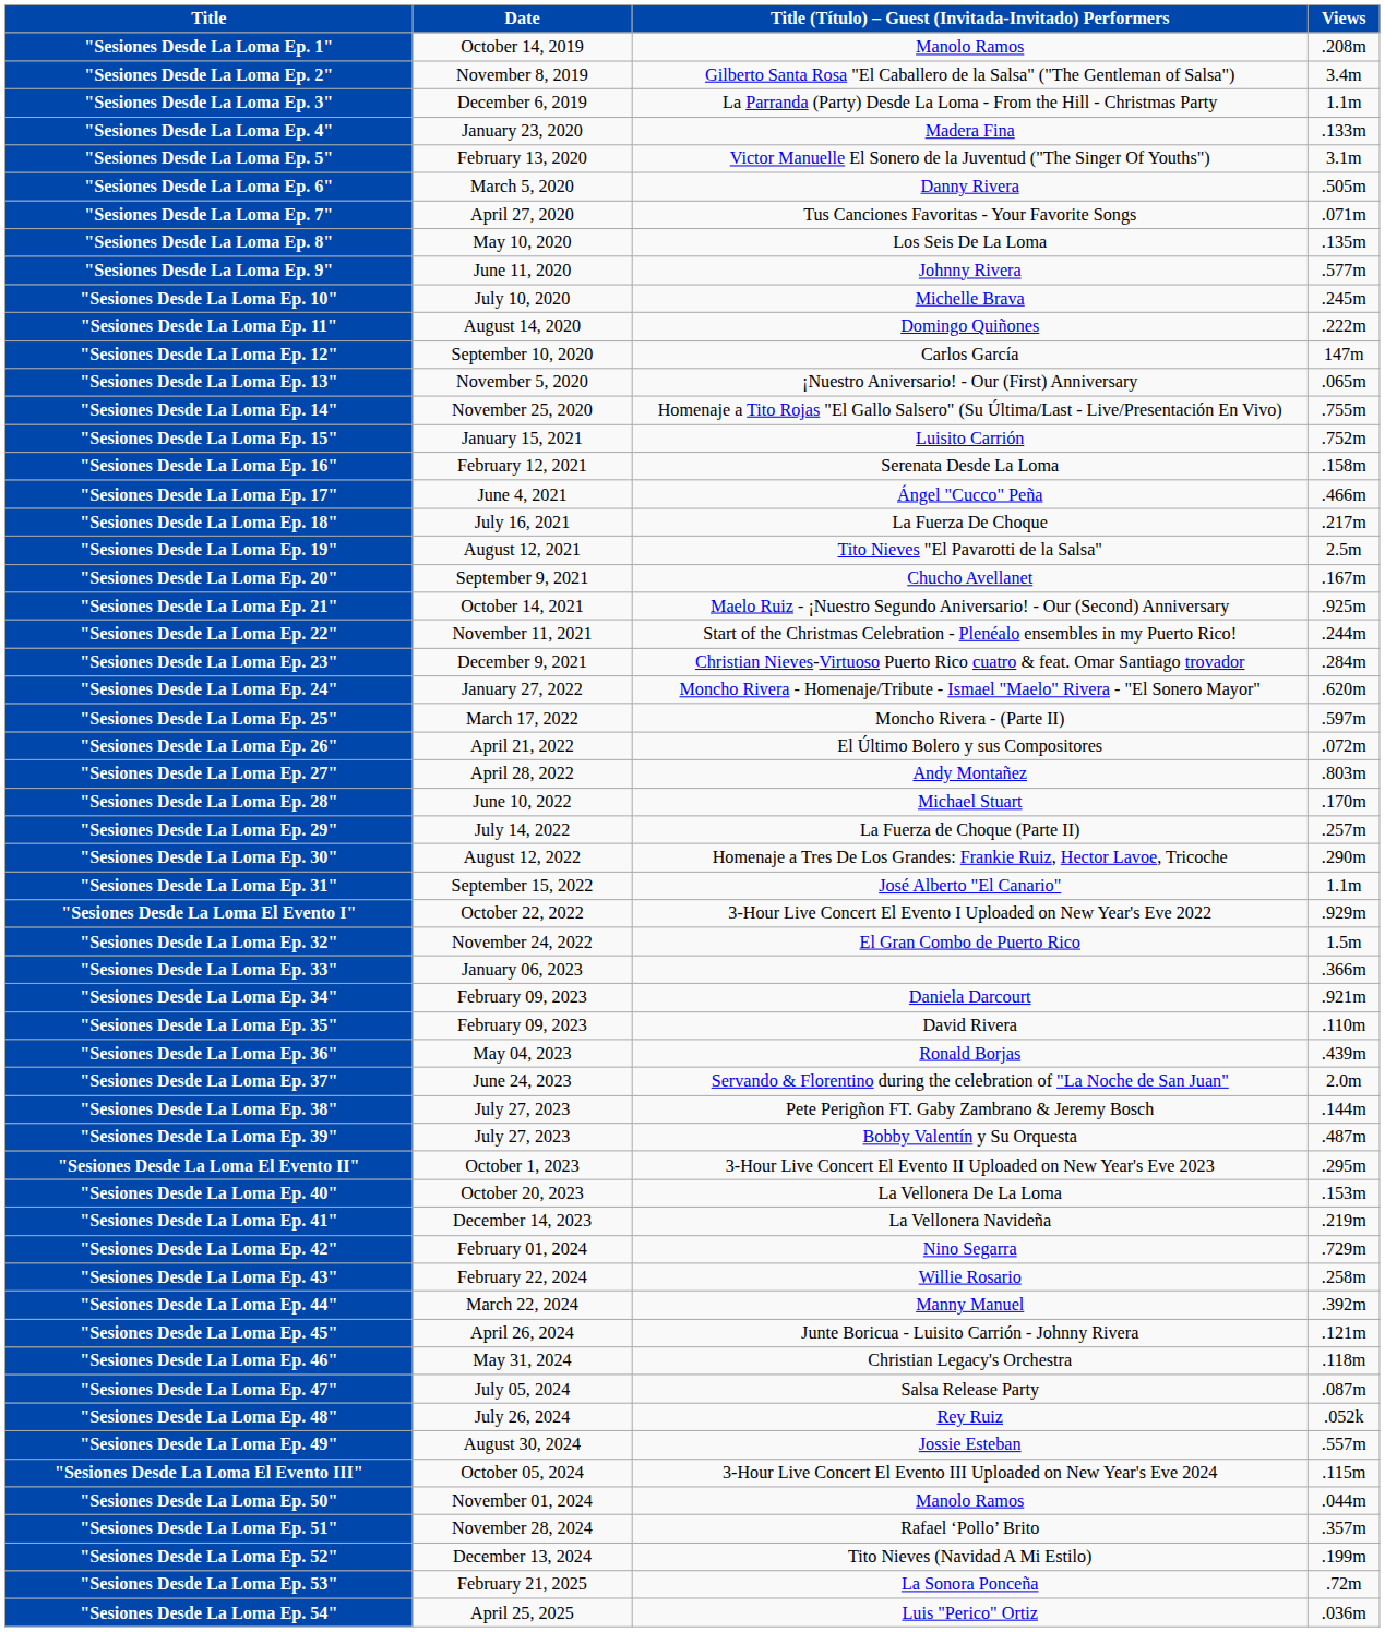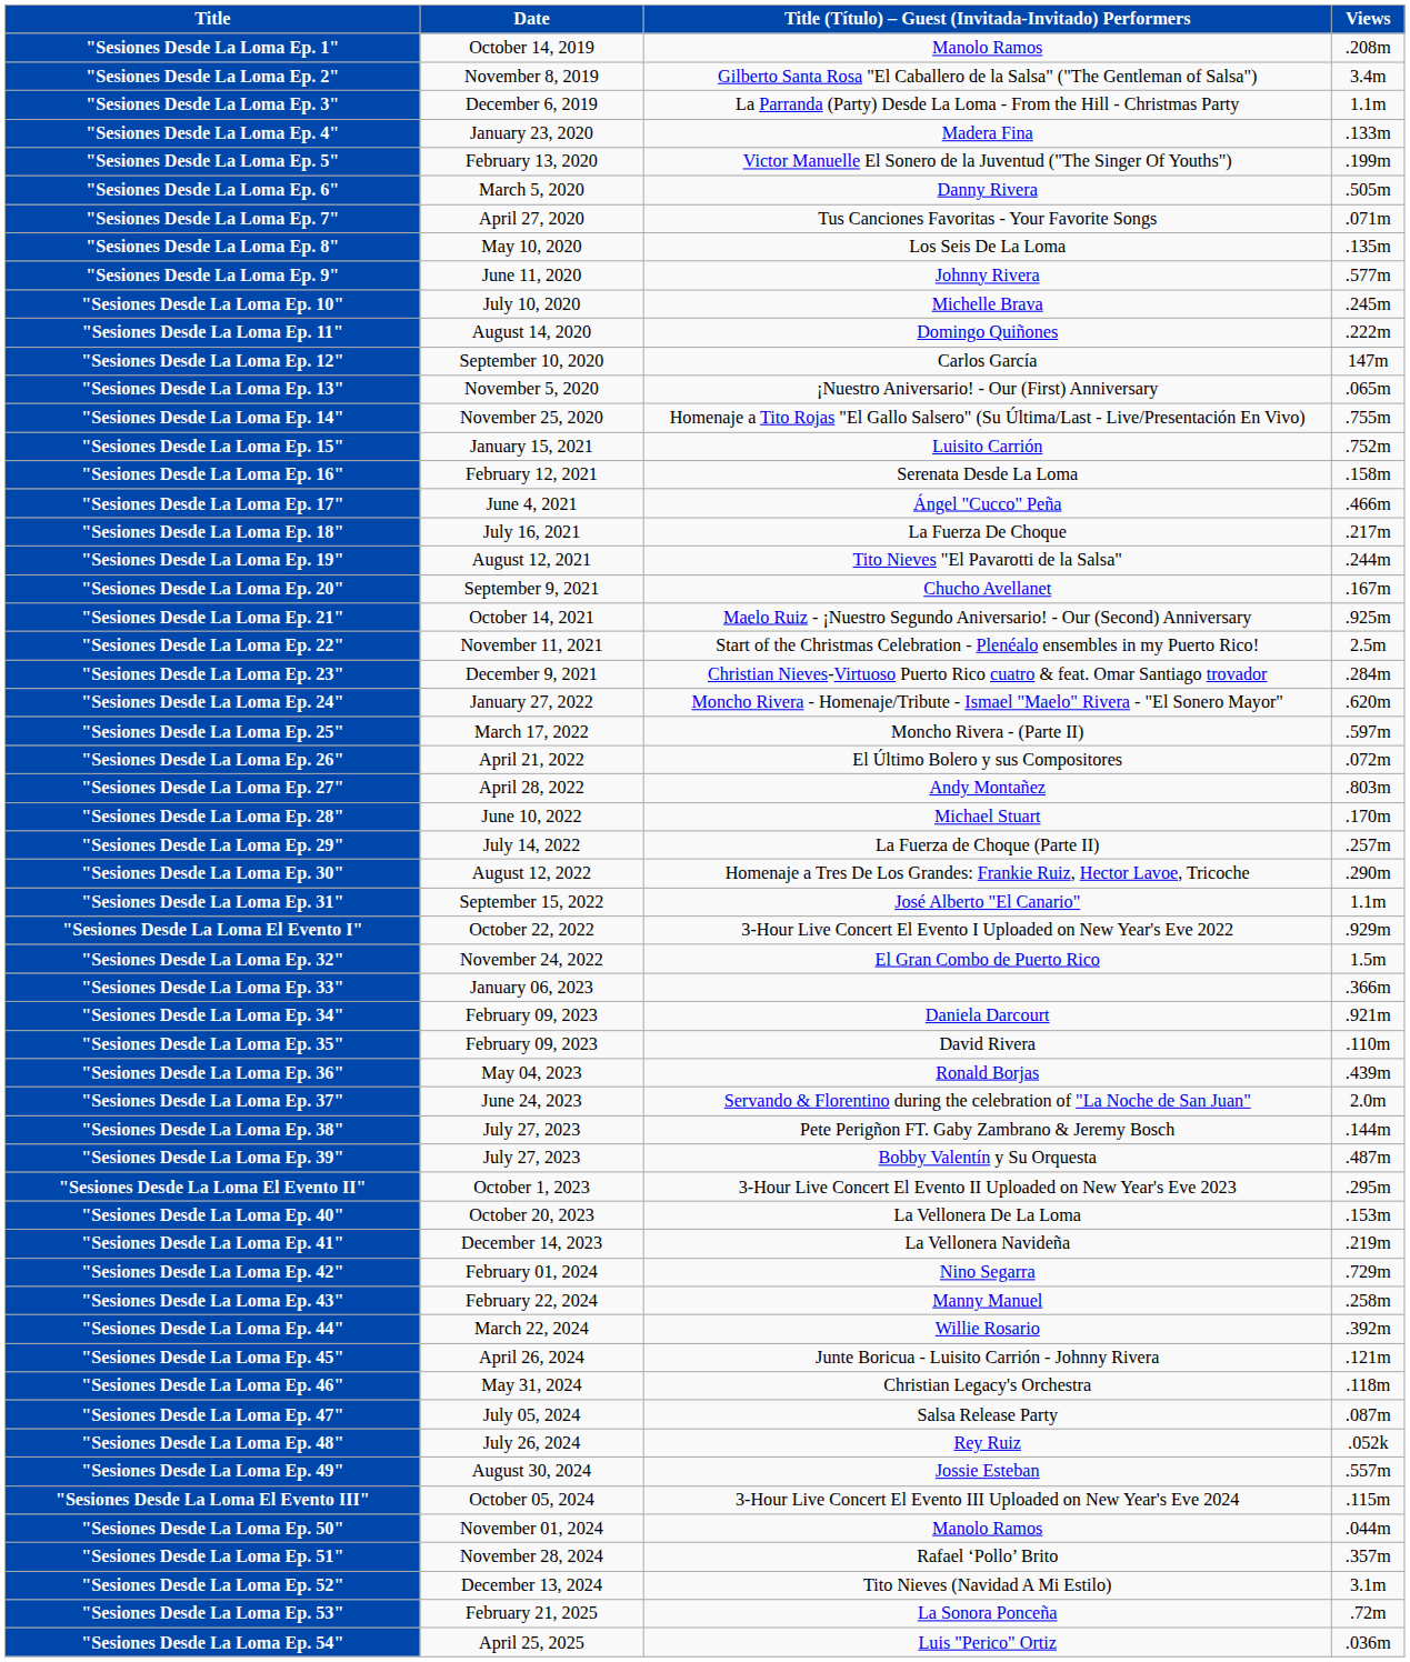"Sesiones Desde La Loma Ep. 5" | Views: 3.1m -> .199m
"Sesiones Desde La Loma Ep. 19" | Views: 2.5m -> .244m
"Sesiones Desde La Loma Ep. 22" | Views: .244m -> 2.5m
"Sesiones Desde La Loma Ep. 43" | Title (Título) – Guest (Invitada-Invitado) Performers: Willie Rosario -> Manny Manuel
"Sesiones Desde La Loma Ep. 44" | Title (Título) – Guest (Invitada-Invitado) Performers: Manny Manuel -> Willie Rosario
"Sesiones Desde La Loma Ep. 52" | Views: .199m -> 3.1m
